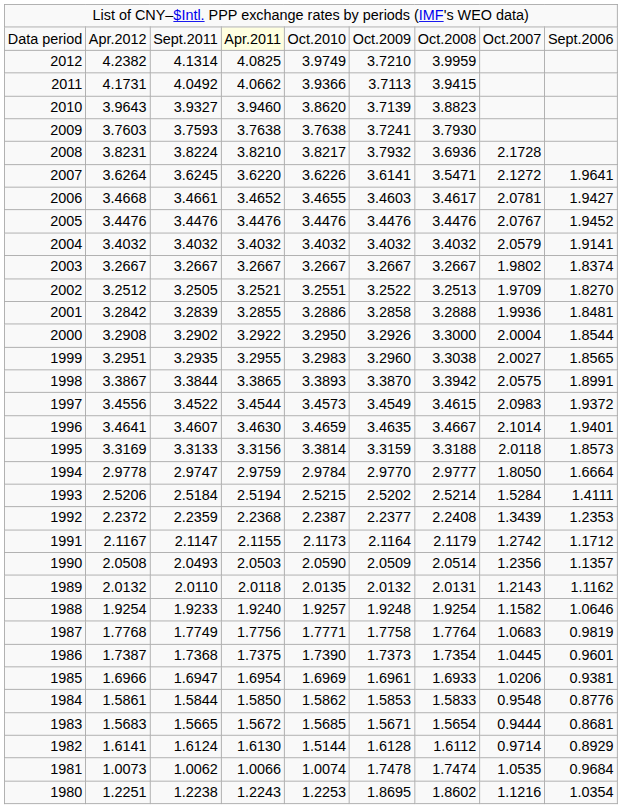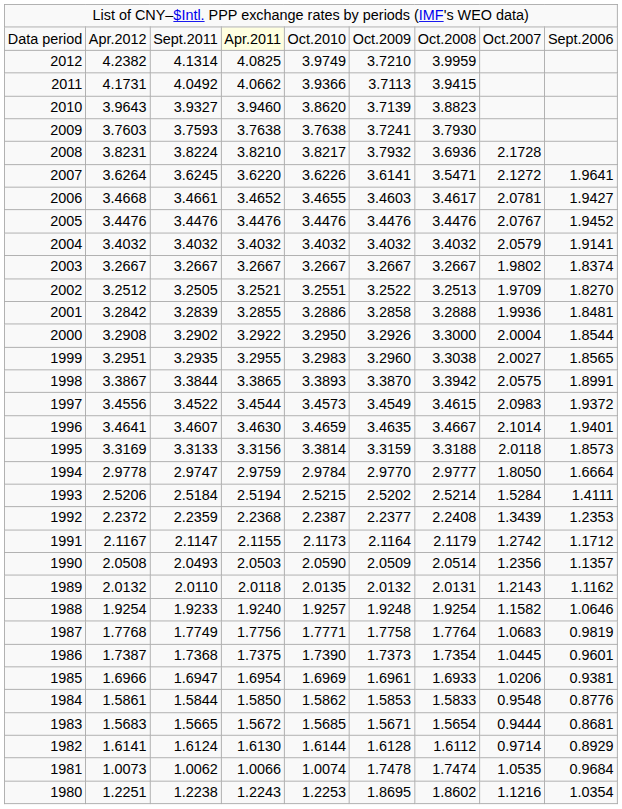1982 | column 5: 1.5144 -> 1.6144
